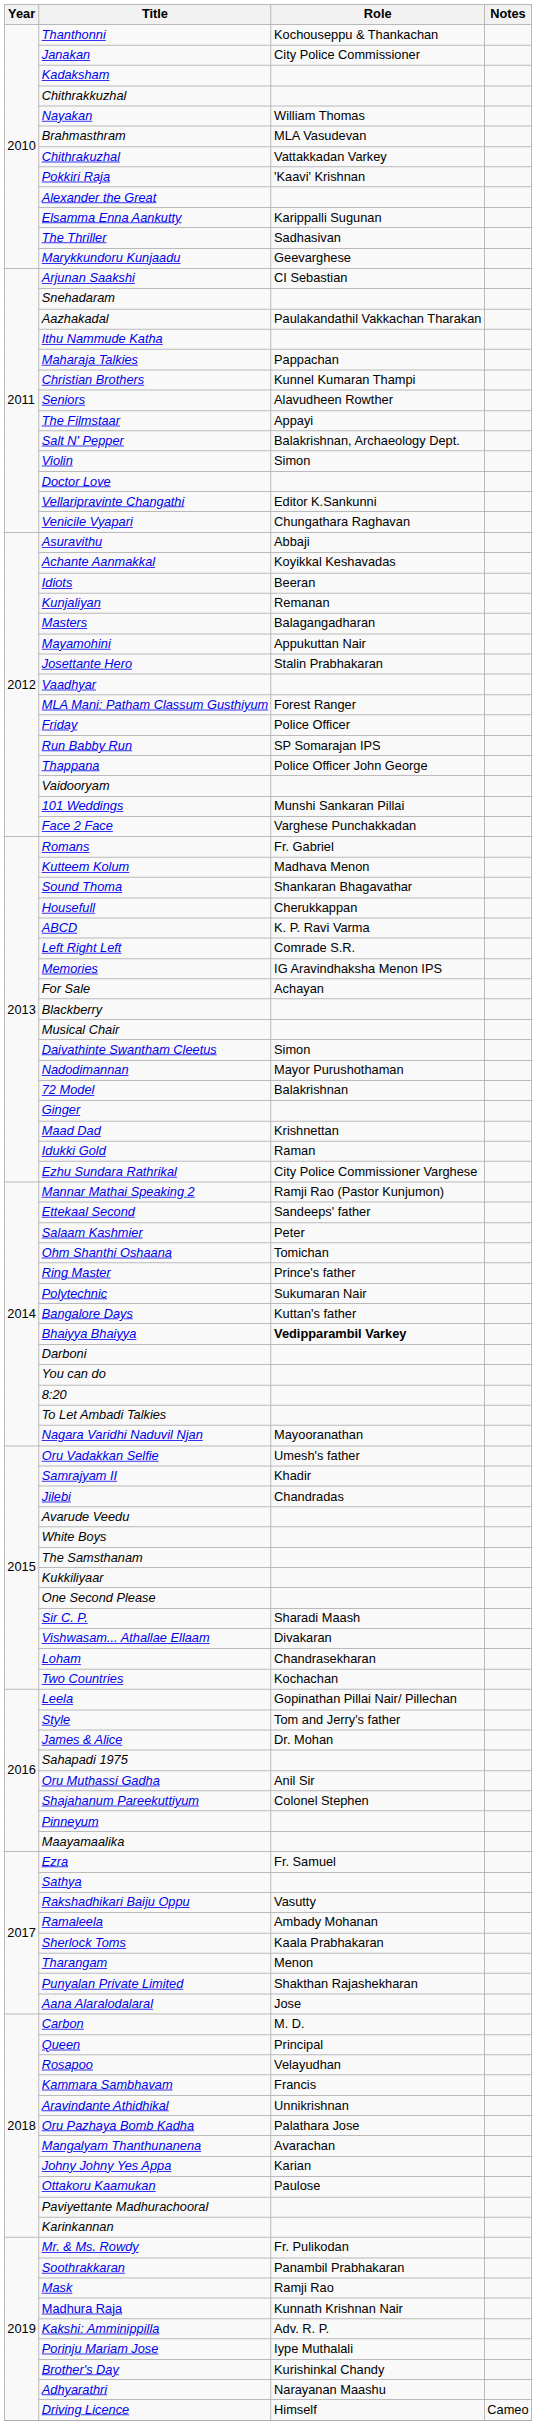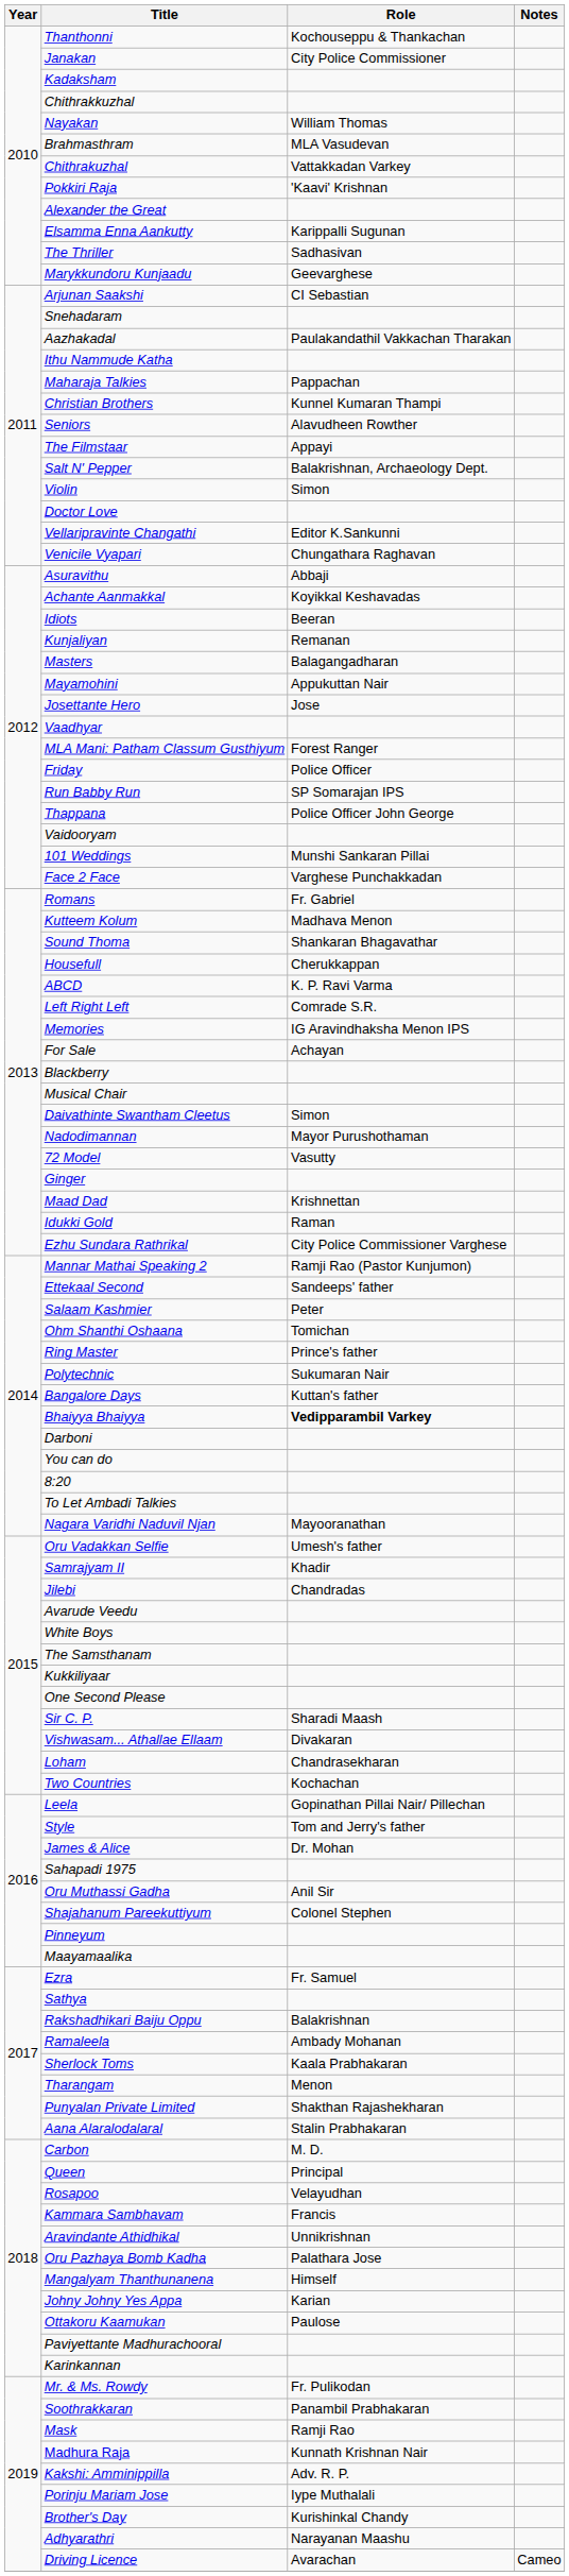Josettante Hero | Role: Stalin Prabhakaran -> Jose
72 Model | Role: Balakrishnan -> Vasutty
Rakshadhikari Baiju Oppu | Role: Vasutty -> Balakrishnan
Aana Alaralodalaral | Role: Jose -> Stalin Prabhakaran
Mangalyam Thanthunanena | Role: Avarachan -> Himself
Driving Licence | Role: Himself -> Avarachan
